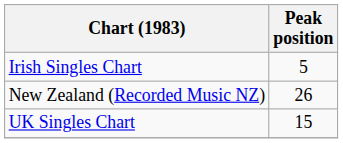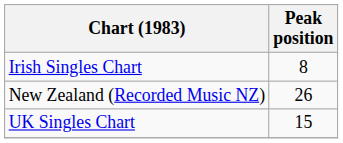Irish Singles Chart | Peak position: 5 -> 8
